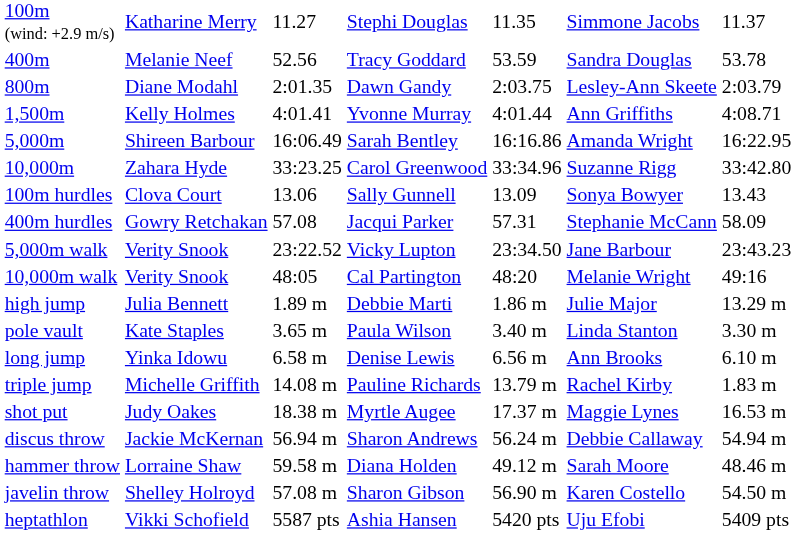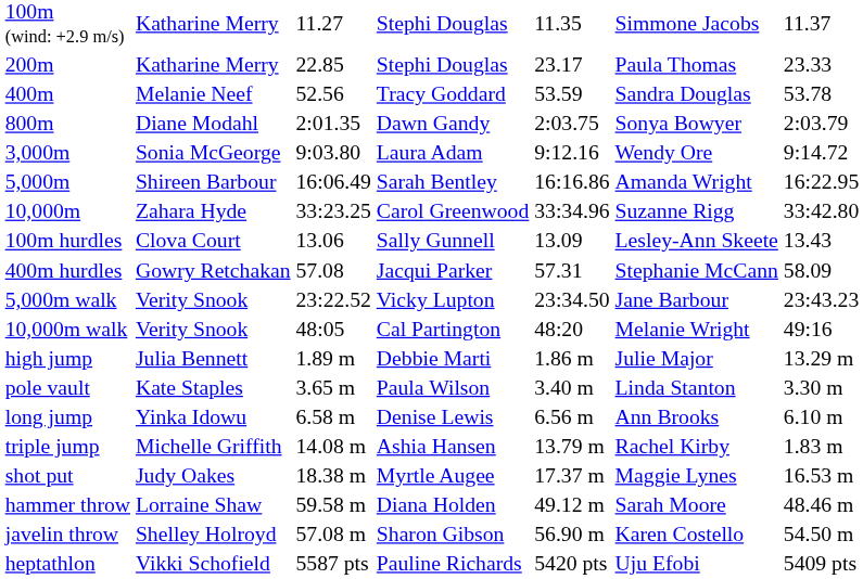+ row: 200m | Katharine Merry | 22.85 | Stephi Douglas | 23.17 | Paula Thomas | 23.33
800m | column 6: Lesley-Ann Skeete -> Sonya Bowyer
- row: 1,500m | Kelly Holmes | 4:01.41 | Yvonne Murray | 4:01.44 | Ann Griffiths | 4:08.71
+ row: 3,000m | Sonia McGeorge | 9:03.80 | Laura Adam | 9:12.16 | Wendy Ore | 9:14.72
100m hurdles | column 6: Sonya Bowyer -> Lesley-Ann Skeete
triple jump | column 4: Pauline Richards -> Ashia Hansen
- row: discus throw | Jackie McKernan | 56.94 m | Sharon Andrews | 56.24 m | Debbie Callaway | 54.94 m
heptathlon | column 4: Ashia Hansen -> Pauline Richards
